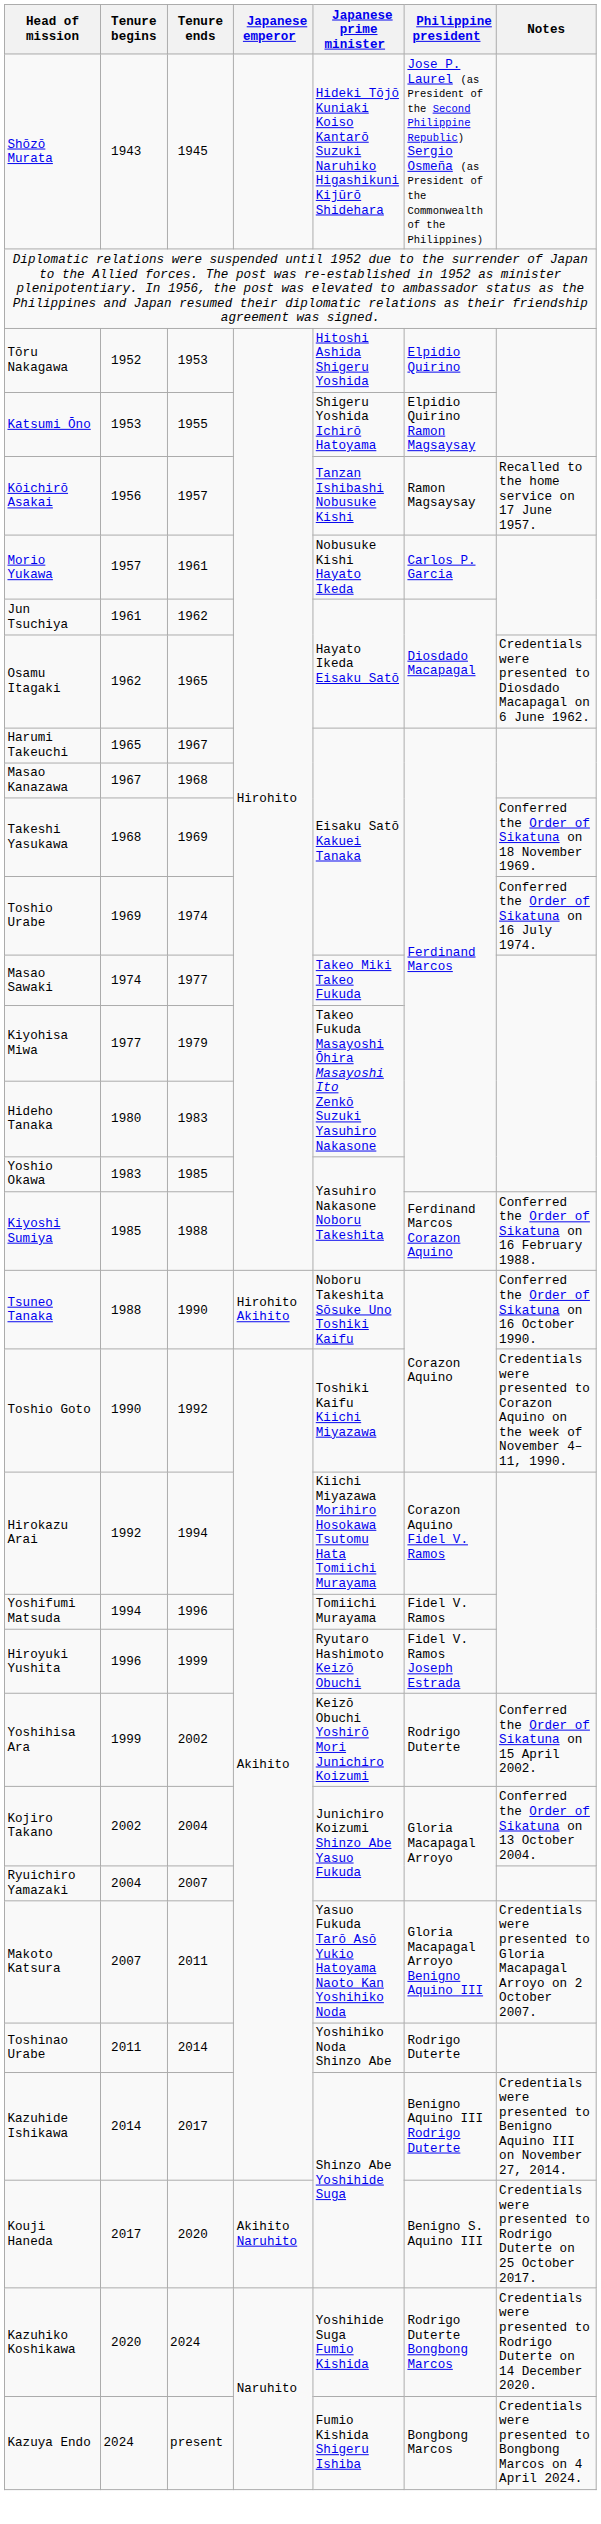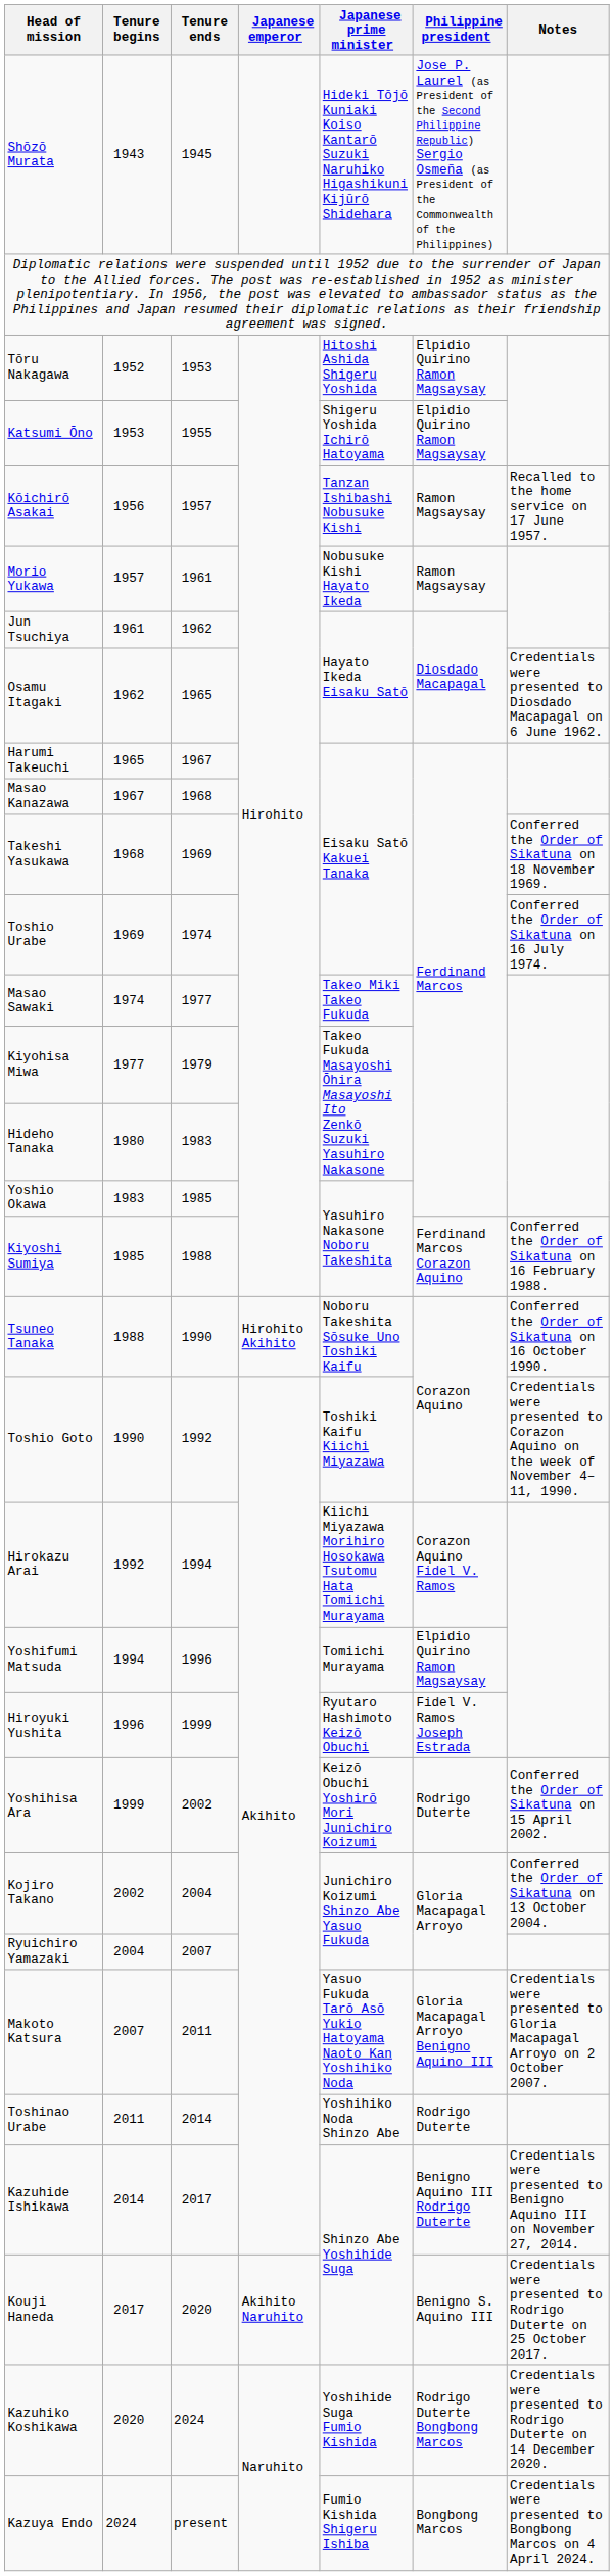Tōru Nakagawa | Philippine president: Elpidio Quirino -> Elpidio Quirino Ramon Magsaysay
Morio Yukawa | Philippine president: Carlos P. Garcia -> Ramon Magsaysay
Yoshifumi Matsuda | Philippine president: Fidel V. Ramos -> Elpidio Quirino Ramon Magsaysay
